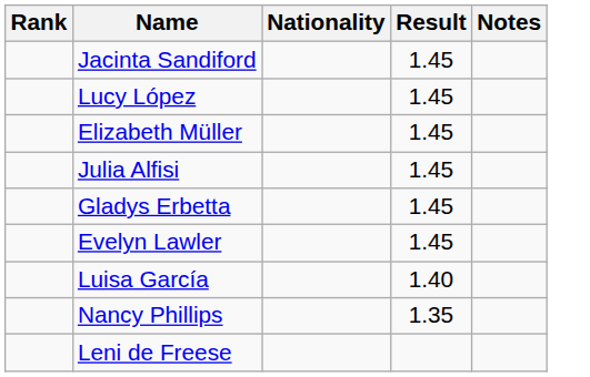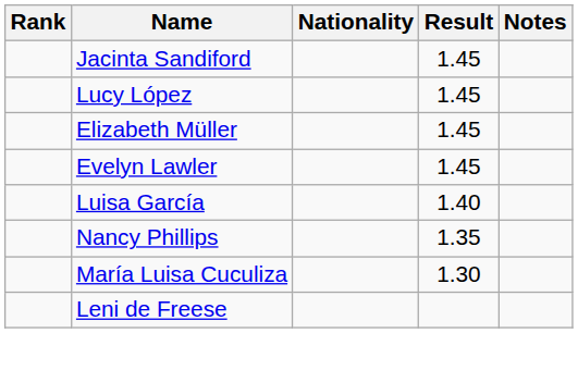- row: Julia Alfisi | 1.45
- row: Gladys Erbetta | 1.45
+ row: María Luisa Cuculiza | 1.30
